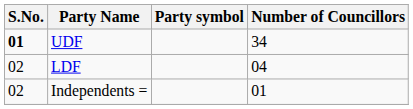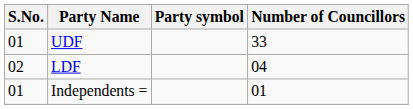UDF | S.No.: bold -> normal
UDF | Number of Councillors: 34 -> 33
Independents = | S.No.: 02 -> 01
